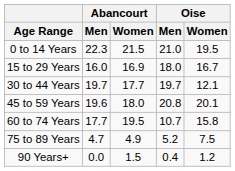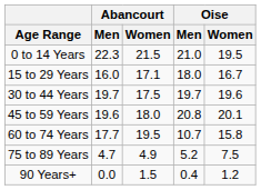15 to 29 Years | Abancourt / Women: 16.9 -> 17.1
30 to 44 Years | Abancourt / Women: 17.7 -> 17.5
30 to 44 Years | Oise / Women: 12.1 -> 19.6
